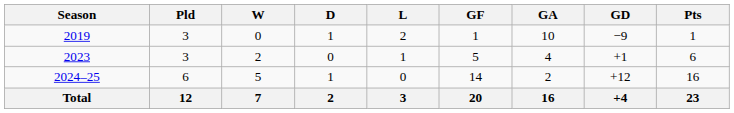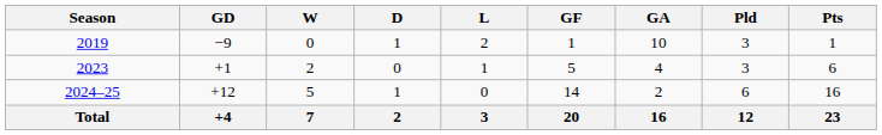columns swapped: Pld <-> GD
